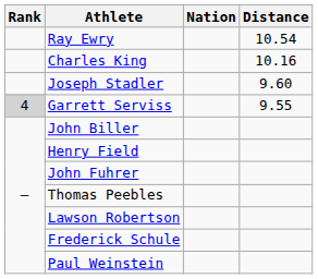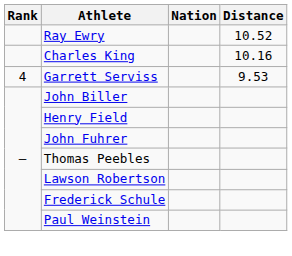Ray Ewry | Distance: 10.54 -> 10.52
- row: Joseph Stadler | 9.60
Garrett Serviss | Rank: lightgrey background -> no background
Garrett Serviss | Distance: 9.55 -> 9.53
